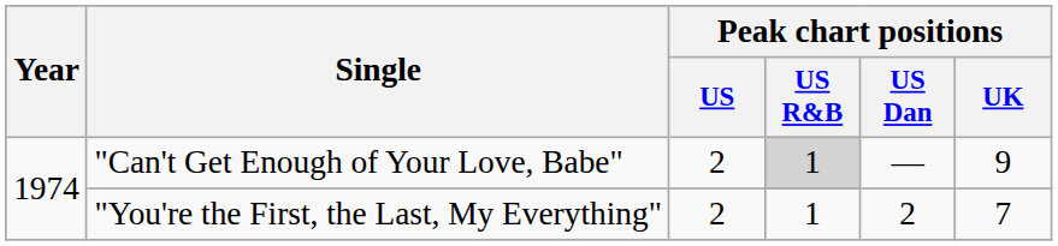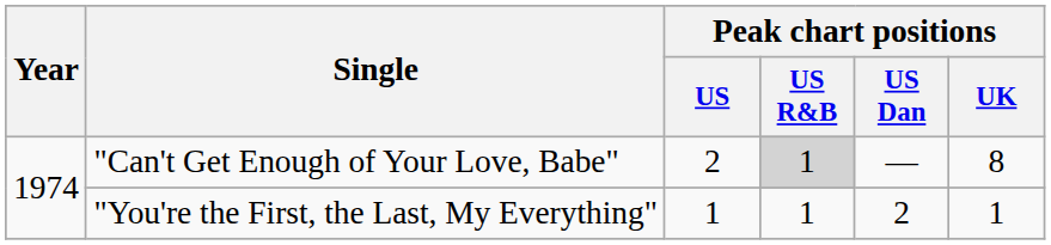"Can't Get Enough of Your Love, Babe" | Peak chart positions / UK: 9 -> 8
"You're the First, the Last, My Everything" | Peak chart positions / US: 2 -> 1
"You're the First, the Last, My Everything" | Peak chart positions / UK: 7 -> 1
